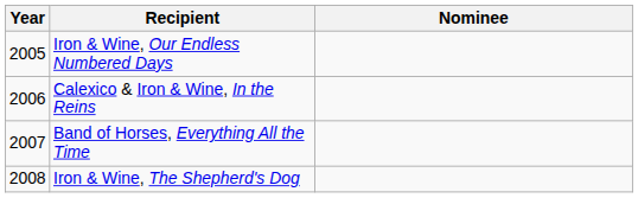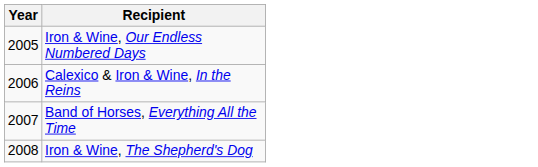- column: Nominee
